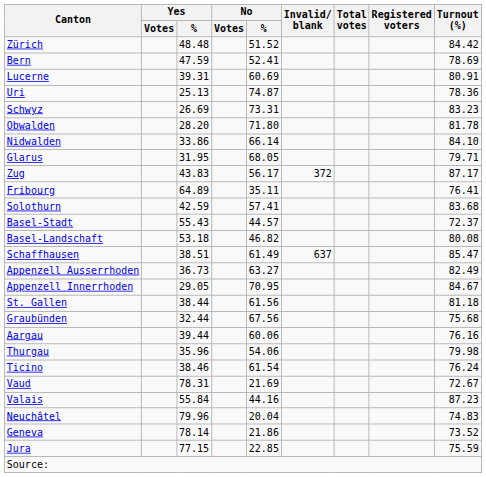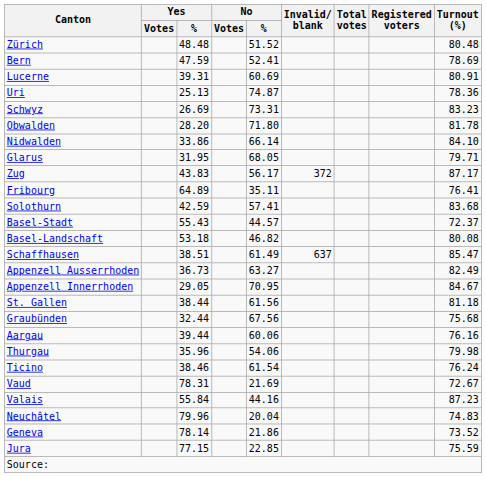Zürich | Turnout (%): 84.42 -> 80.48
